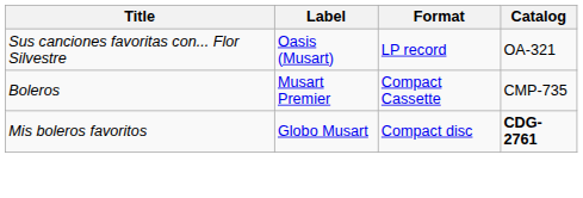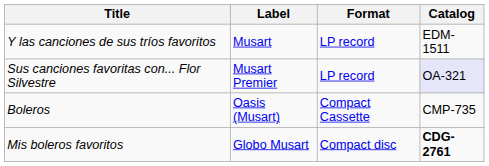+ row: Y las canciones de sus tríos favoritos | Musart | LP record | EDM-1511
Sus canciones favoritas con... Flor Silvestre | Label: Oasis (Musart) -> Musart Premier
Sus canciones favoritas con... Flor Silvestre | Catalog: no background -> lavender background
Boleros | Label: Musart Premier -> Oasis (Musart)
